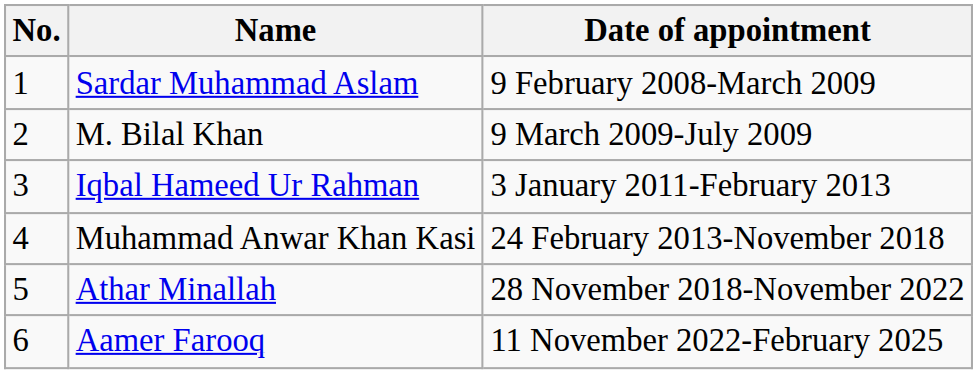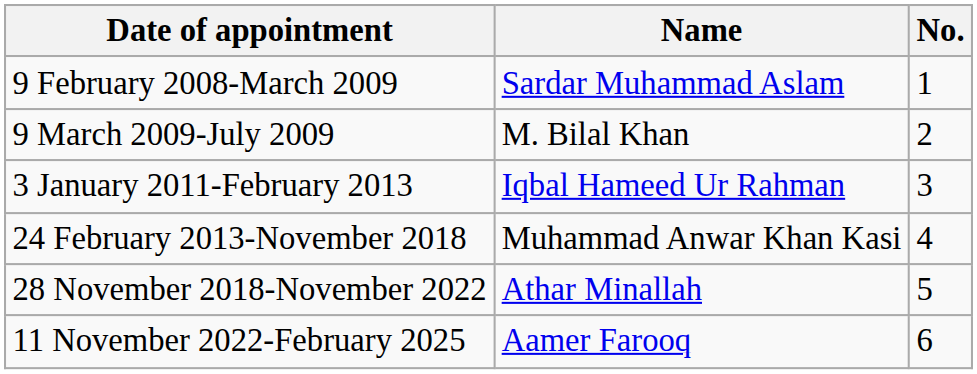columns swapped: No. <-> Date of appointment
